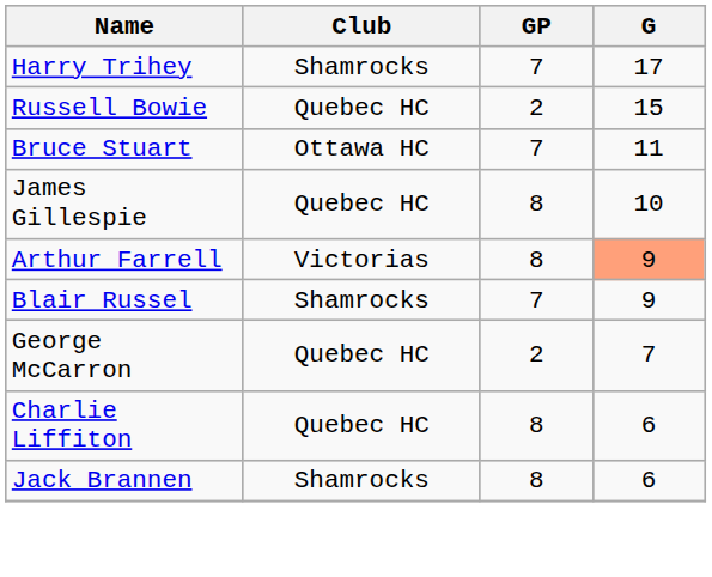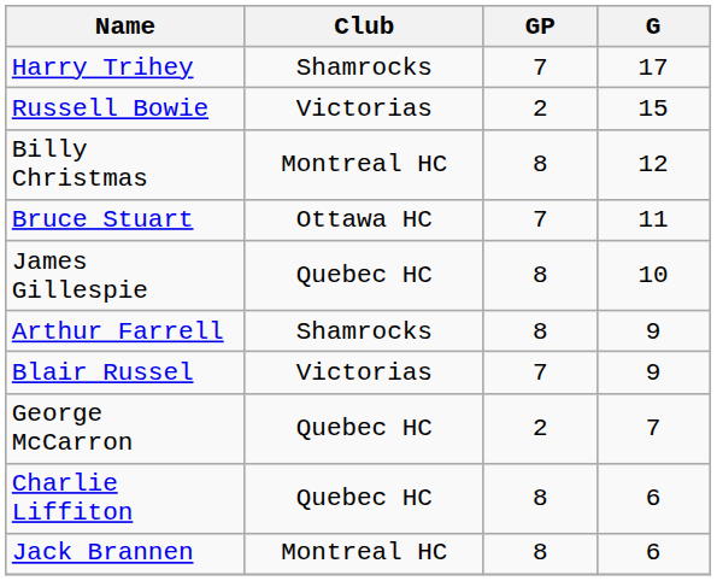Russell Bowie | Club: Quebec HC -> Victorias
+ row: Billy Christmas | Montreal HC | 8 | 12
Arthur Farrell | Club: Victorias -> Shamrocks
Arthur Farrell | G: lightsalmon background -> no background
Blair Russel | Club: Shamrocks -> Victorias
Jack Brannen | Club: Shamrocks -> Montreal HC
